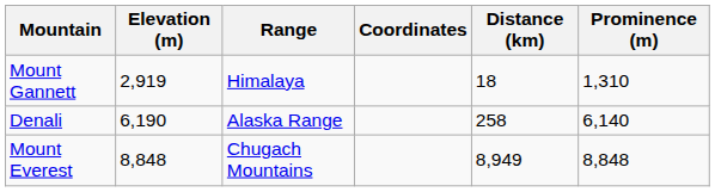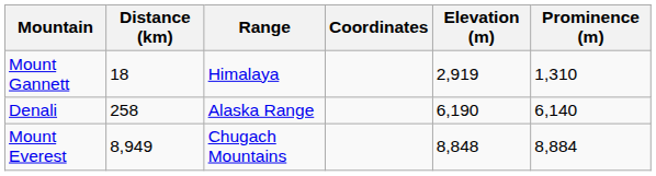columns swapped: Elevation (m) <-> Distance (km)
Mount Everest | Prominence (m): 8,848 -> 8,884
